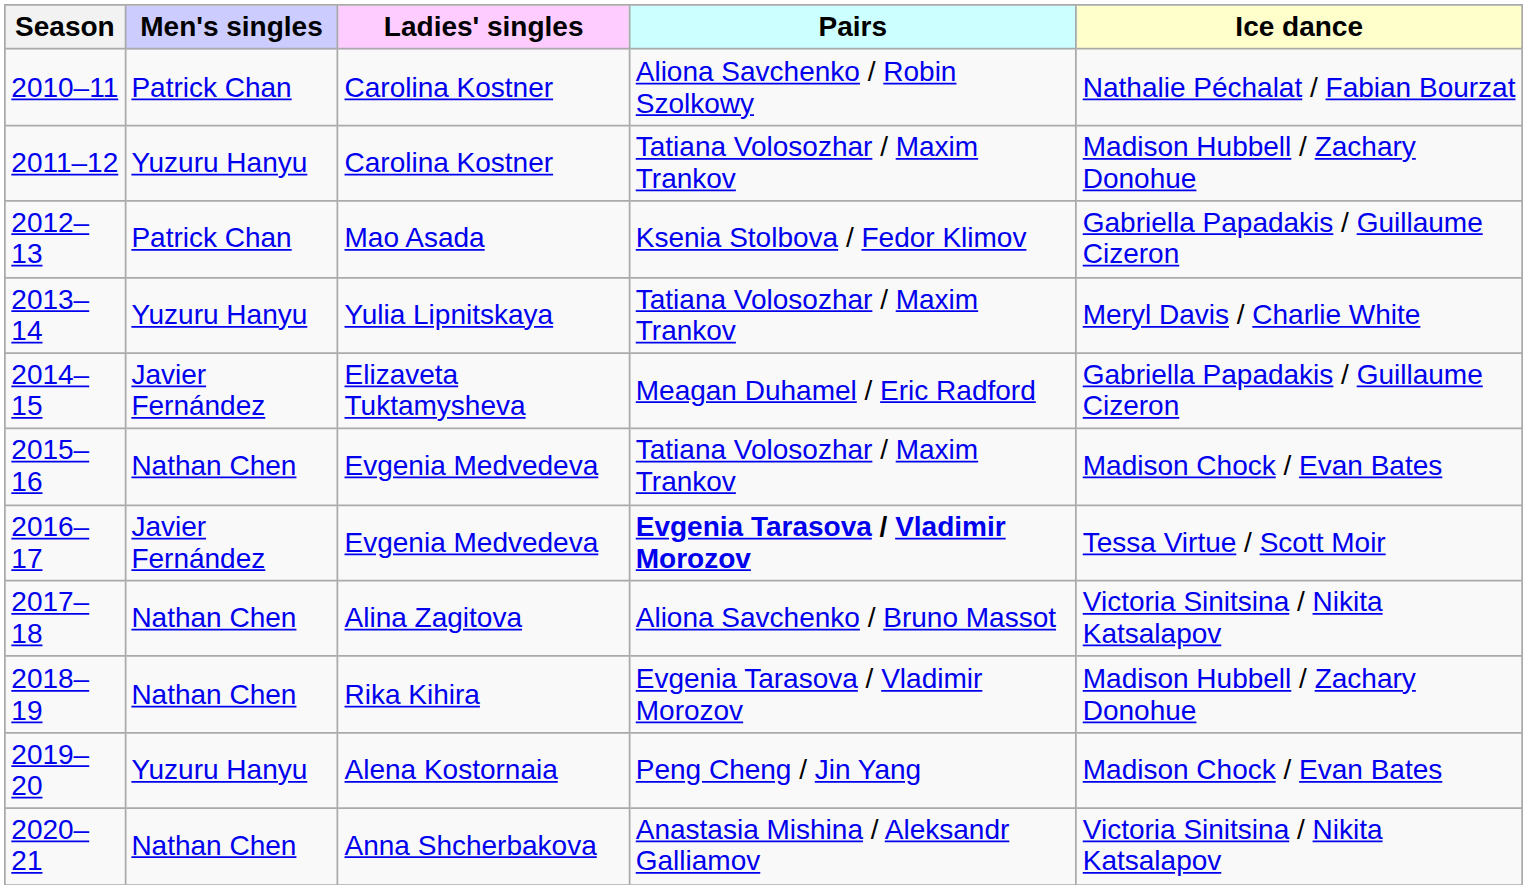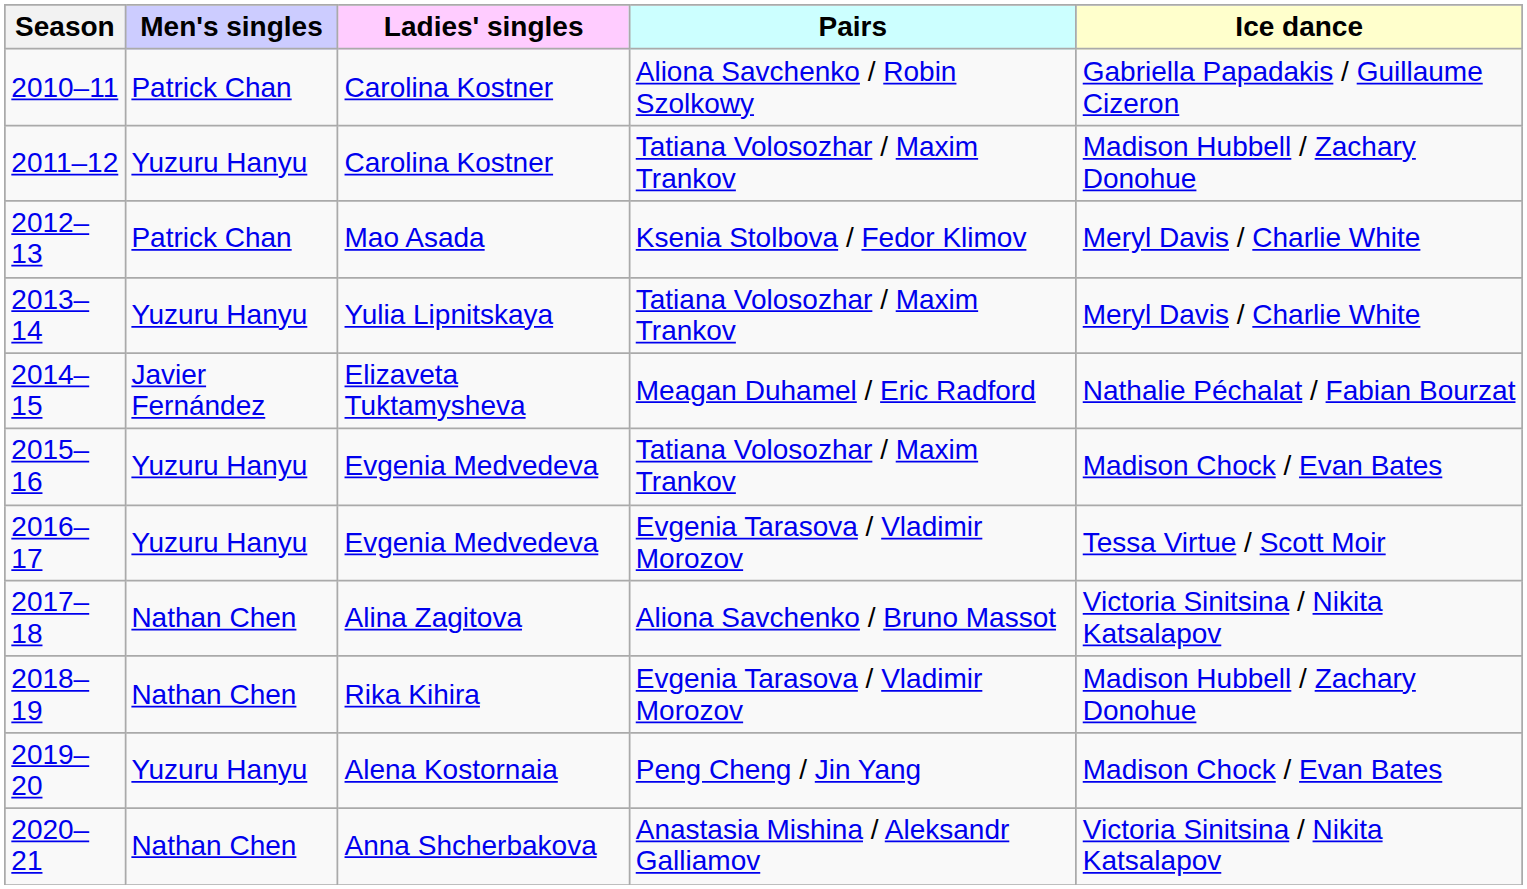2010–11 | Ice dance: Nathalie Péchalat / Fabian Bourzat -> Gabriella Papadakis / Guillaume Cizeron
2012–13 | Ice dance: Gabriella Papadakis / Guillaume Cizeron -> Meryl Davis / Charlie White
2014–15 | Ice dance: Gabriella Papadakis / Guillaume Cizeron -> Nathalie Péchalat / Fabian Bourzat
2015–16 | Men's singles: Nathan Chen -> Yuzuru Hanyu
2016–17 | Men's singles: Javier Fernández -> Yuzuru Hanyu
2016–17 | Pairs: bold -> normal
